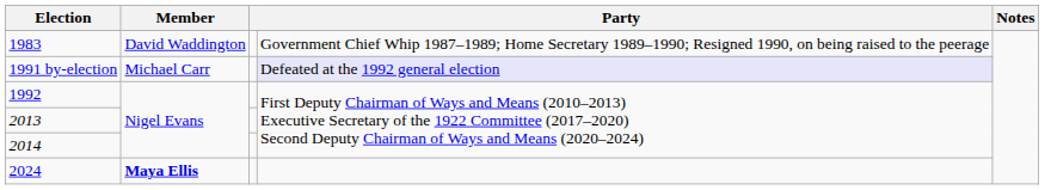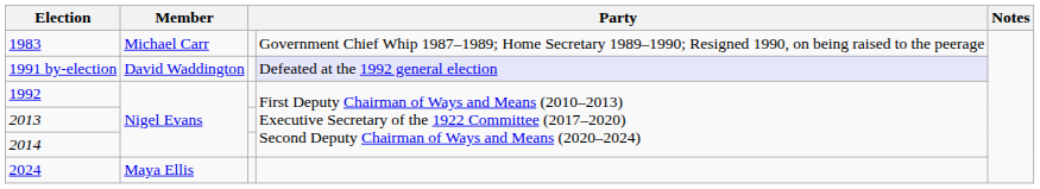1983 | Member: David Waddington -> Michael Carr
1991 by-election | Member: Michael Carr -> David Waddington
2024 | Member: bold -> normal
